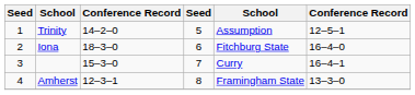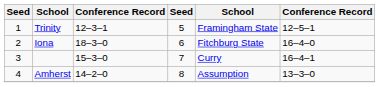Trinity | column 3: 14–2–0 -> 12–3–1
Trinity | column 5: Assumption -> Framingham State
Amherst | column 3: 12–3–1 -> 14–2–0
Amherst | column 5: Framingham State -> Assumption
